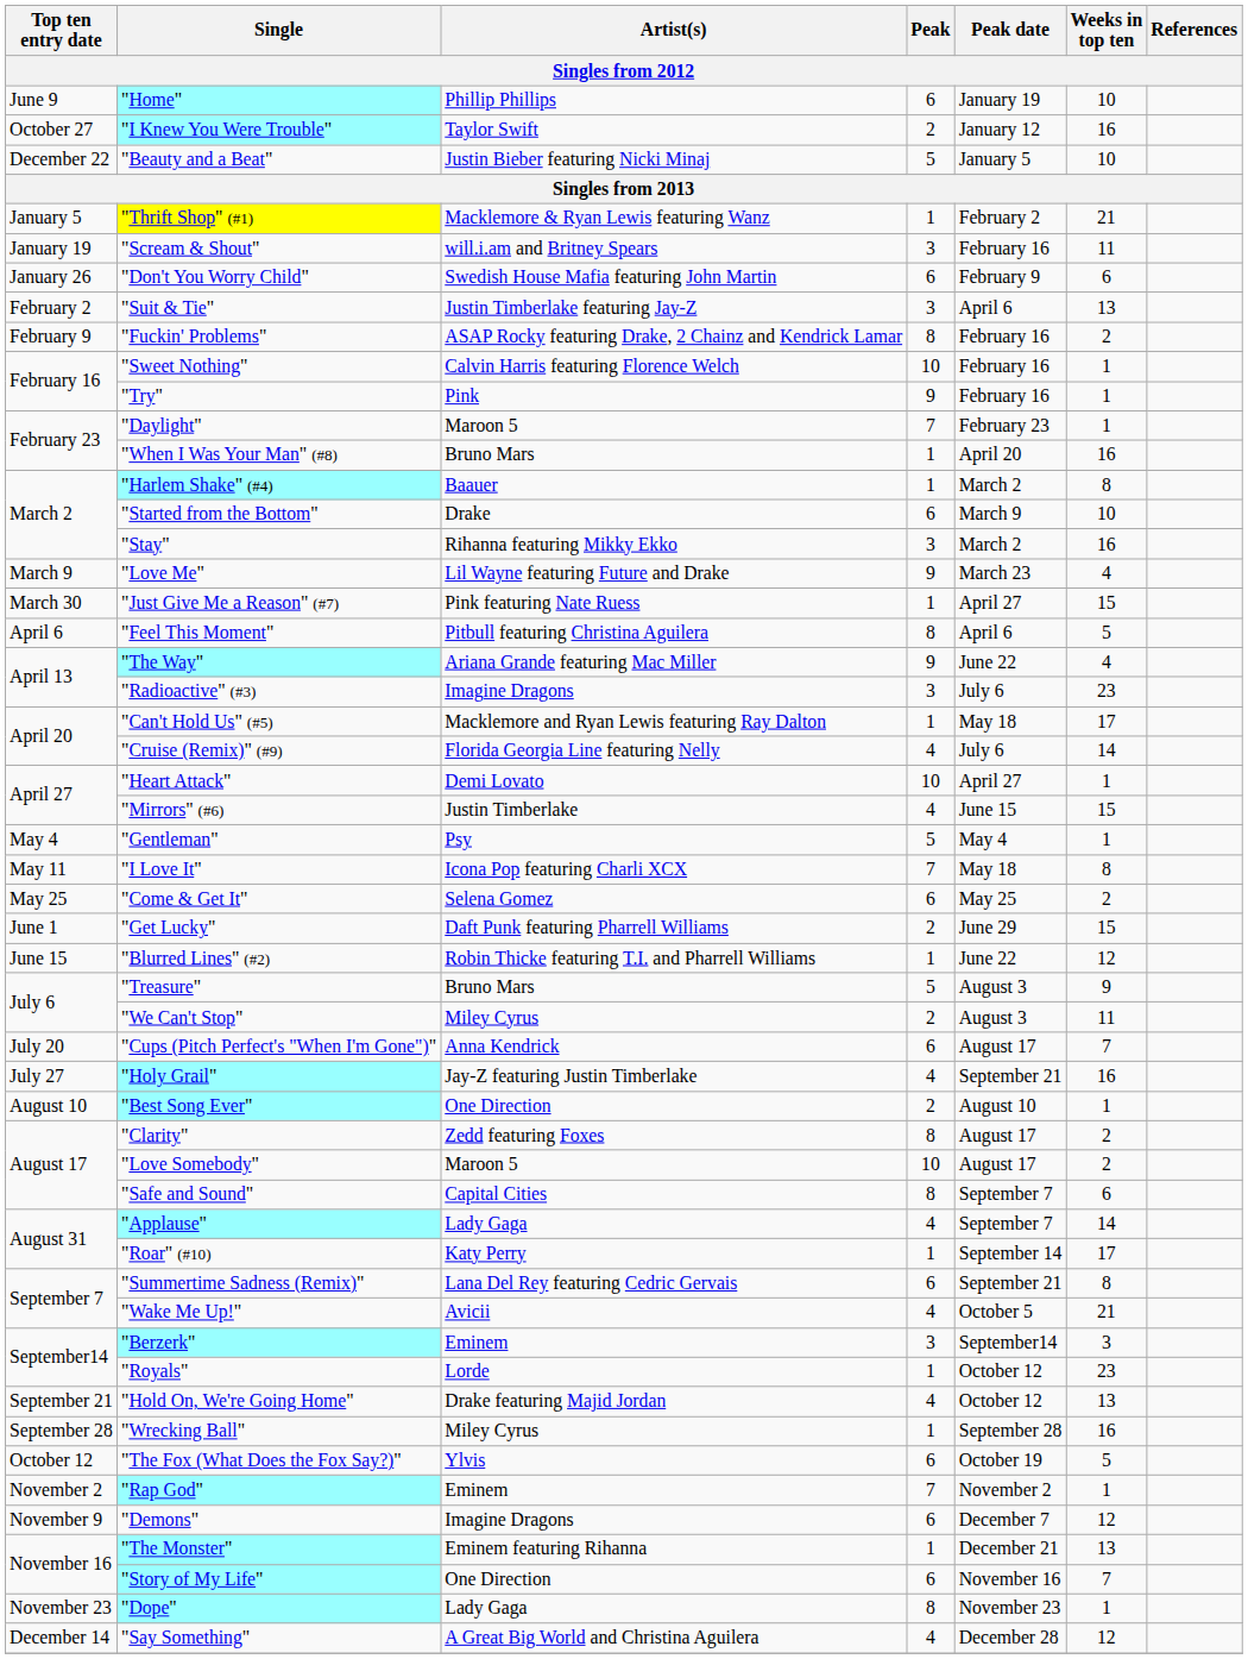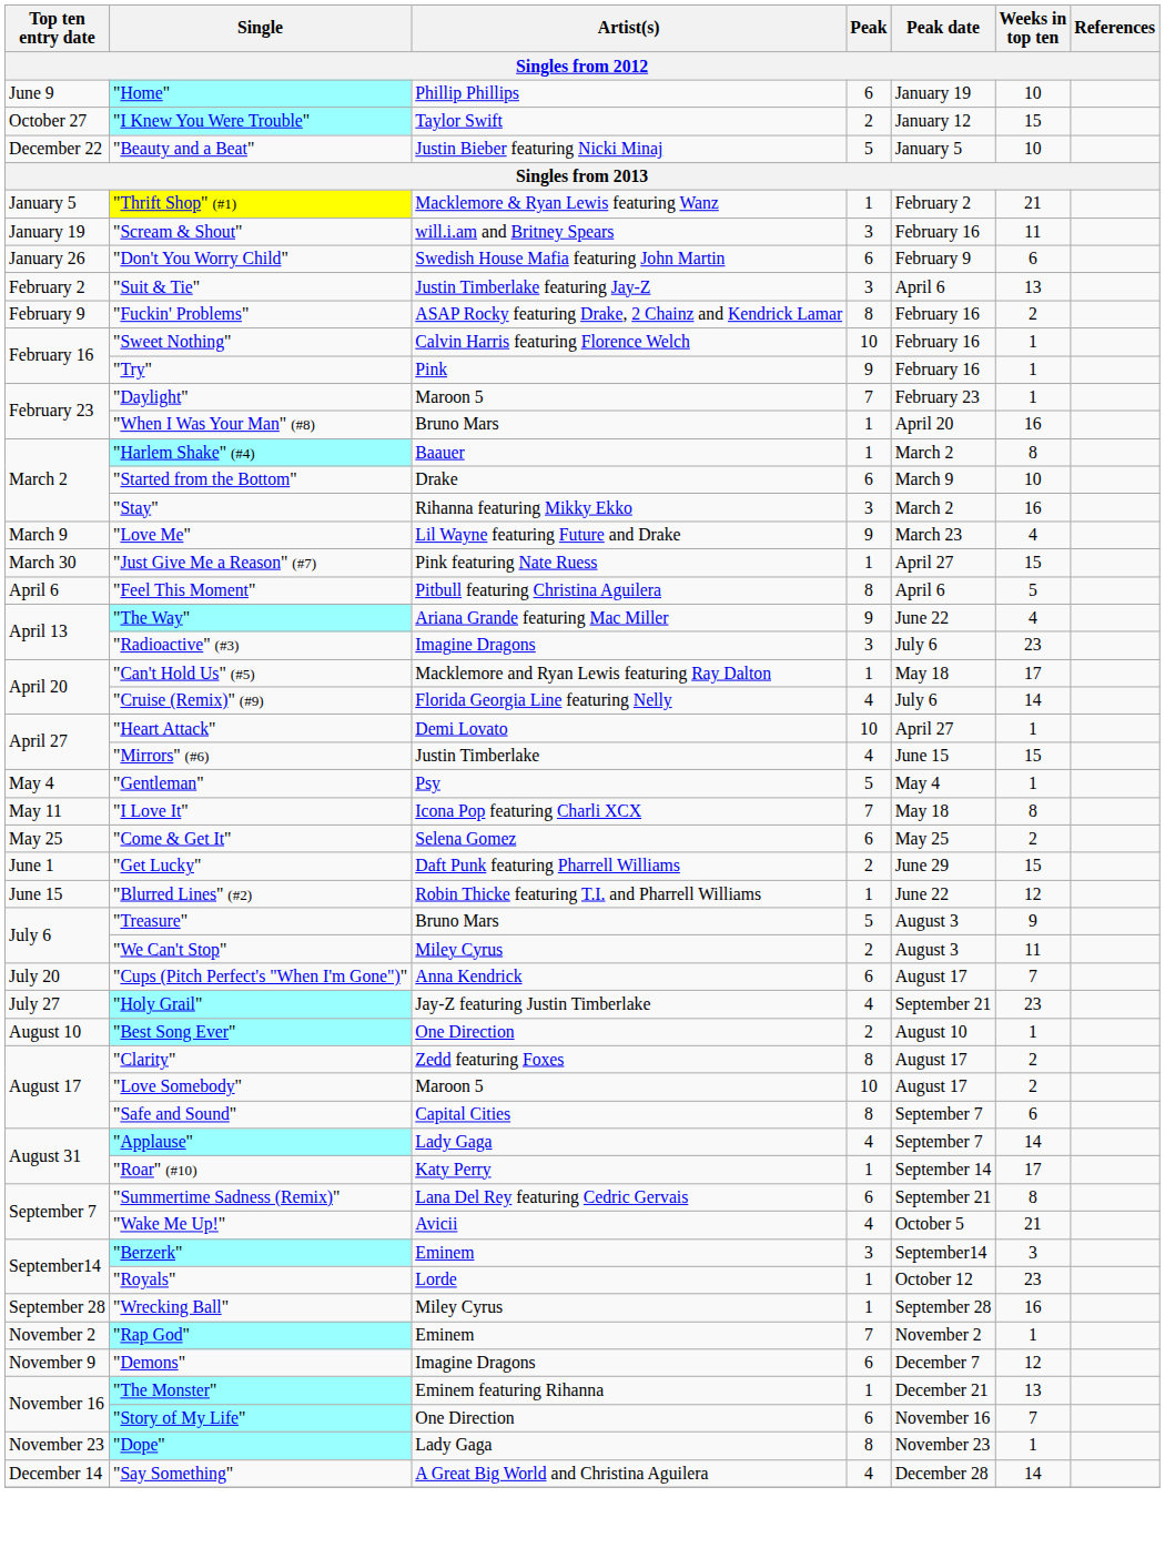"I Knew You Were Trouble" | Weeks in top ten: 16 -> 15
"Holy Grail" | Weeks in top ten: 16 -> 23
- row: September 21 | "Hold On, We're Going Home" | Drake featuring Majid Jordan | 4 | October 12 | 13
- row: October 12 | "The Fox (What Does the Fox Say?)" | Ylvis | 6 | October 19 | 5
"Say Something" | Weeks in top ten: 12 -> 14
